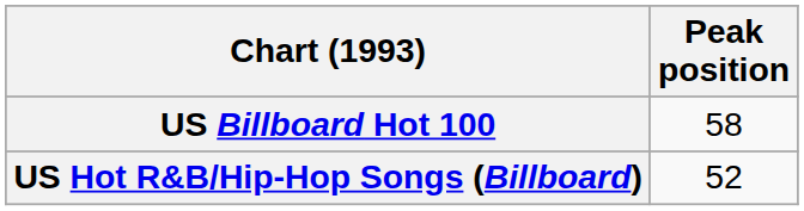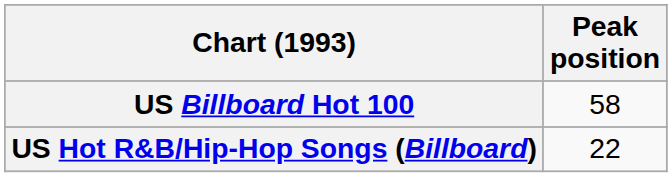US Hot R&B/Hip-Hop Songs (Billboard) | Peak position: 52 -> 22
